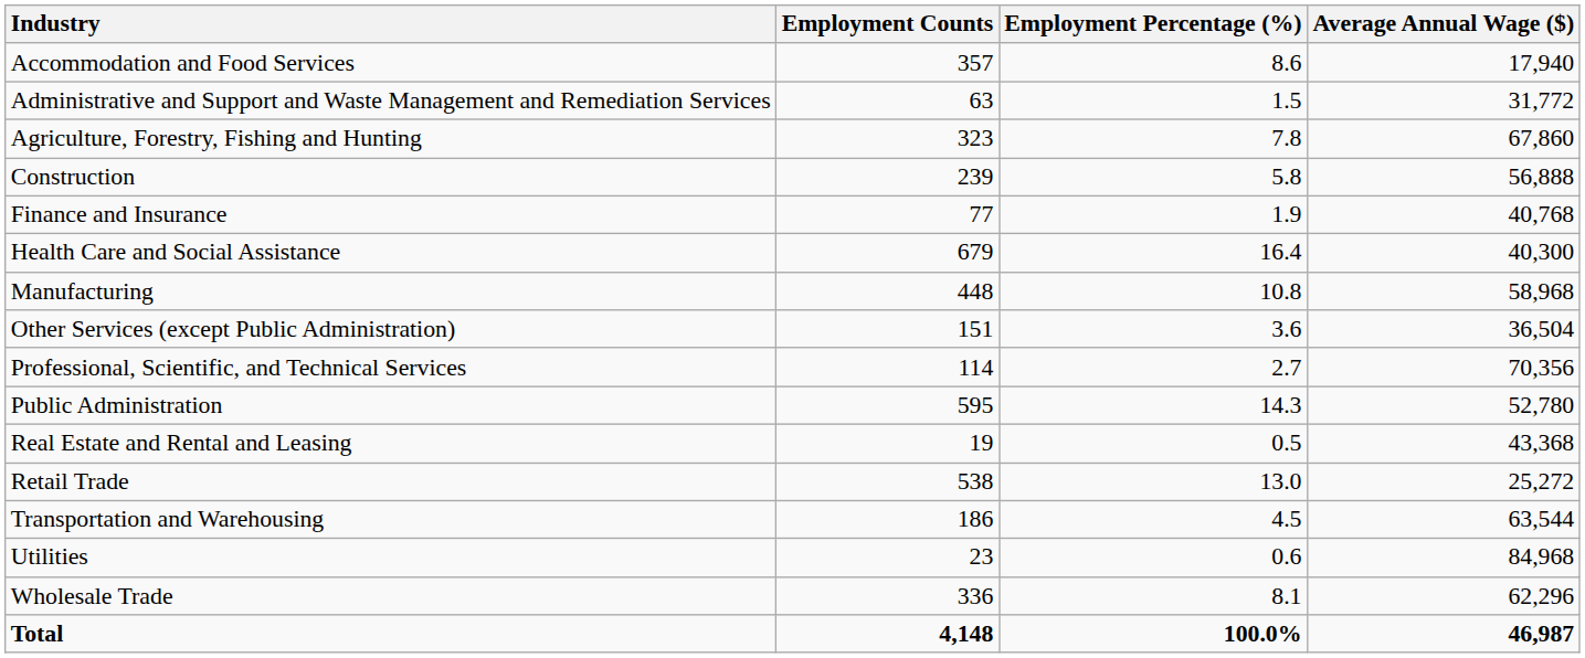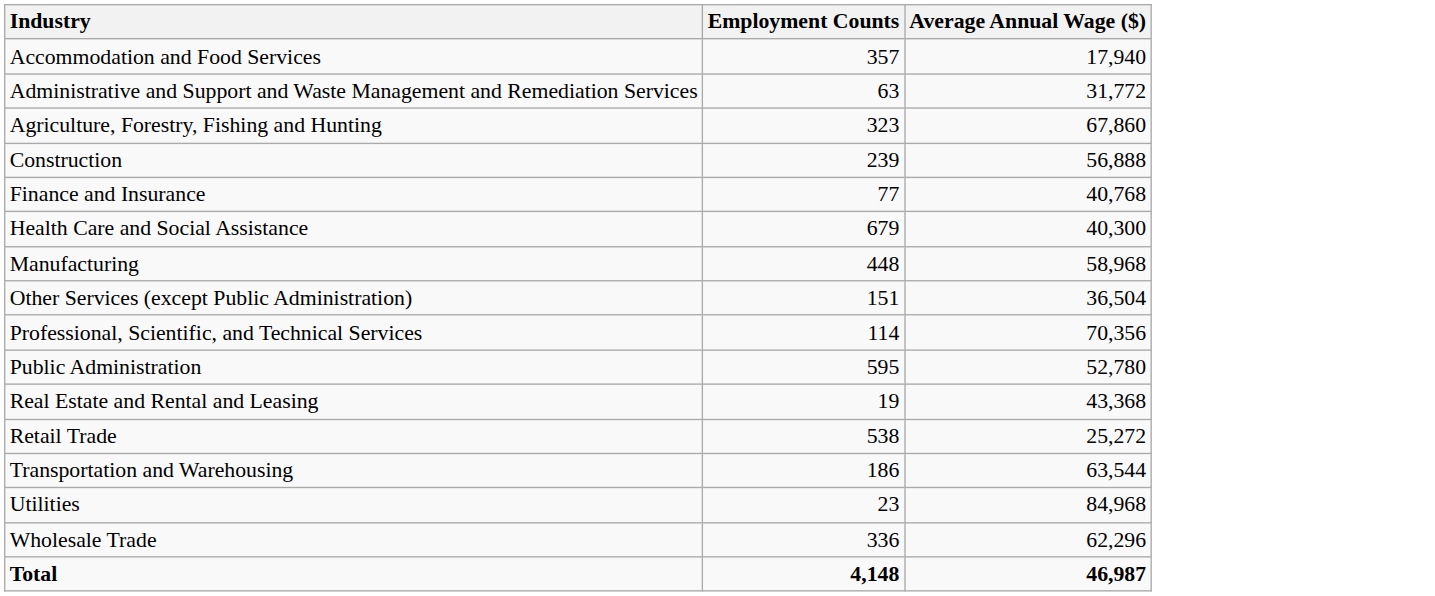- column: Employment Percentage (%) | 8.6 | 1.5 | 7.8 | 5.8 | 1.9 | 16.4 | 10.8 | 3.6 | 2.7 | 14.3 | 0.5 | 13.0 | 4.5 | 0.6 | 8.1 | 100.0%
